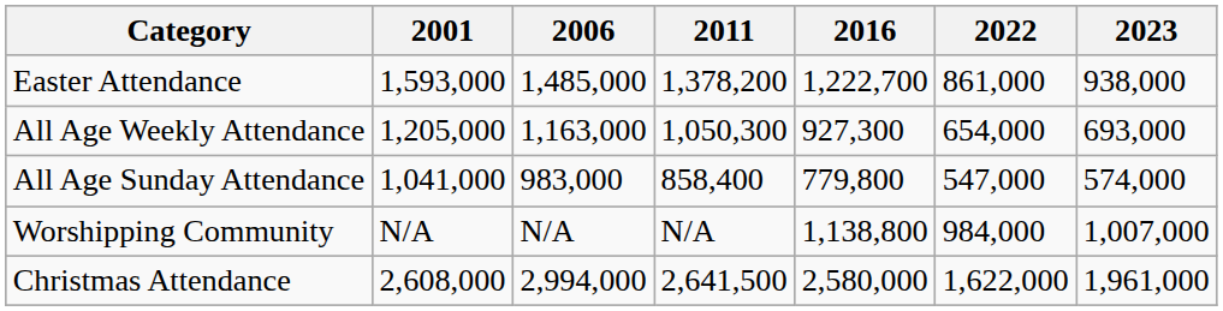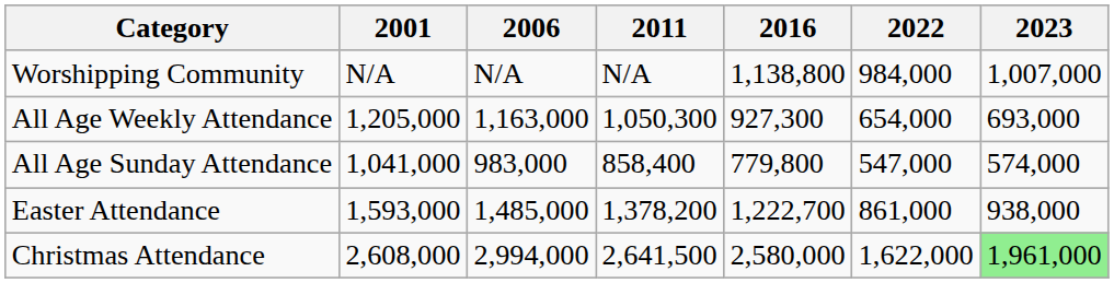rows swapped: Worshipping Community <-> Easter Attendance
Christmas Attendance | 2023: no background -> lightgreen background
